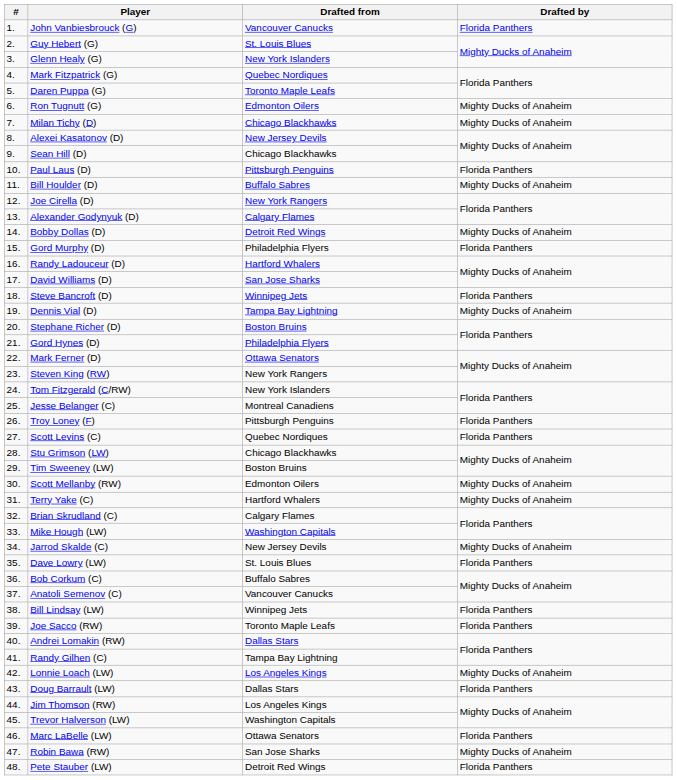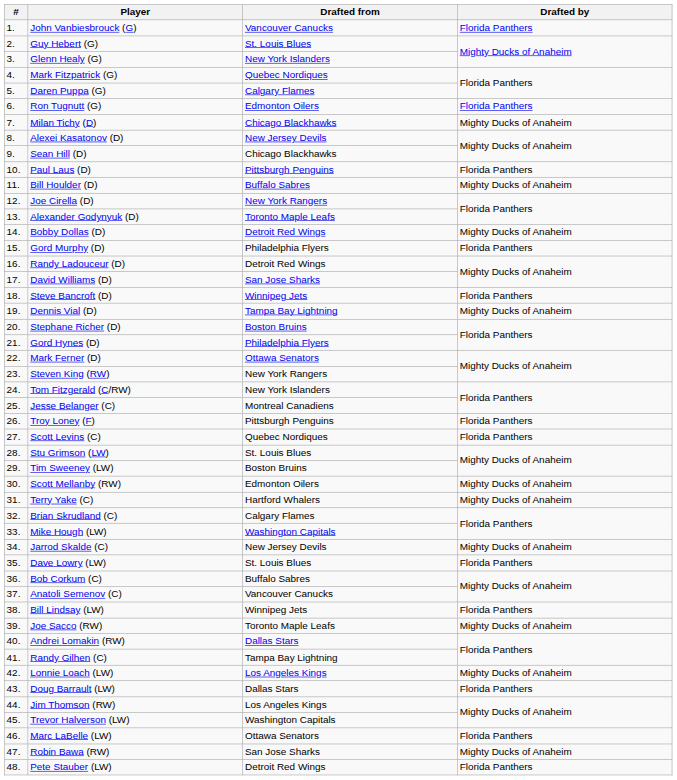Daren Puppa (G) | Drafted from: Toronto Maple Leafs -> Calgary Flames
Ron Tugnutt (G) | Drafted by: Mighty Ducks of Anaheim -> Florida Panthers
Alexander Godynyuk (D) | Drafted from: Calgary Flames -> Toronto Maple Leafs
Randy Ladouceur (D) | Drafted from: Hartford Whalers -> Detroit Red Wings
Stu Grimson (LW) | Drafted from: Chicago Blackhawks -> St. Louis Blues
Joe Sacco (RW) | Drafted by: Florida Panthers -> Mighty Ducks of Anaheim
